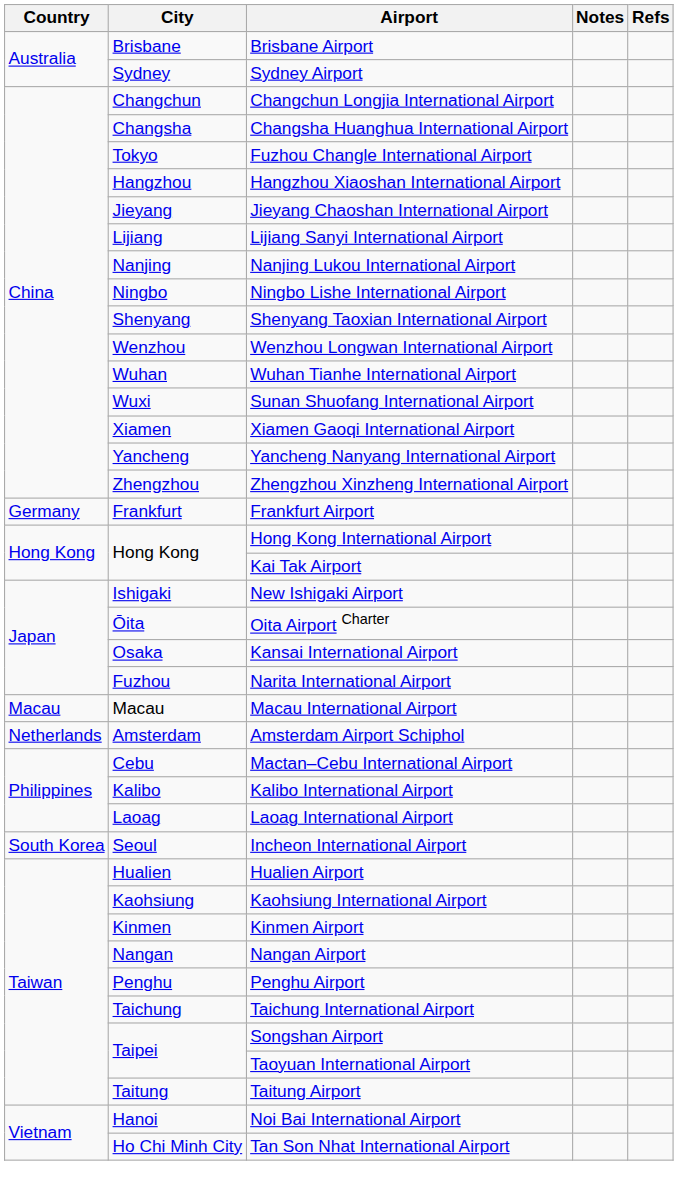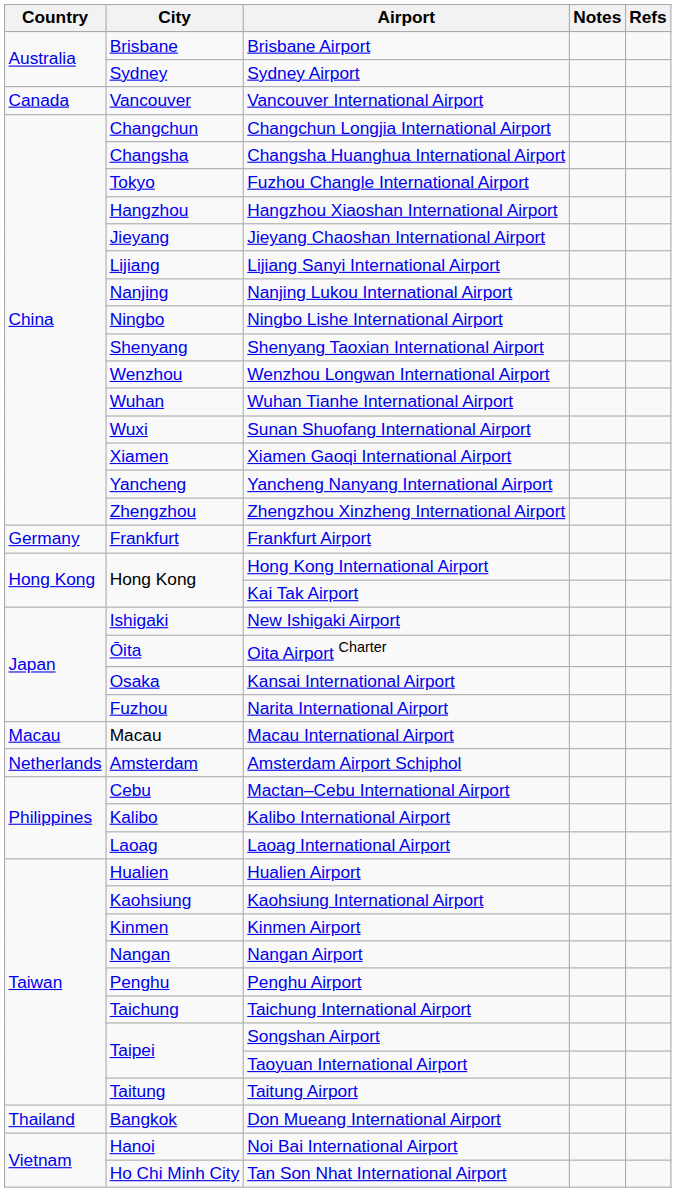+ row: Canada | Vancouver | Vancouver International Airport
- row: South Korea | Seoul | Incheon International Airport
+ row: Thailand | Bangkok | Don Mueang International Airport
